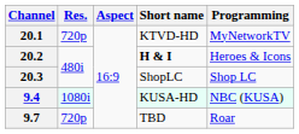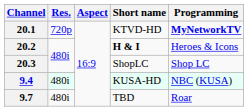20.1 | Programming: normal -> bold
9.4 | Res.: 1080i -> 480i
9.7 | Res.: 720p -> 480i
